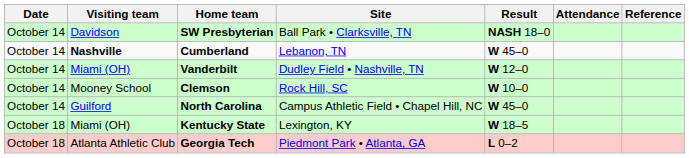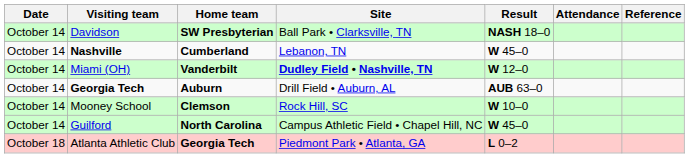Vanderbilt | Site: normal -> bold
+ row: October 14 | Georgia Tech | Auburn | Drill Field • Auburn, AL | AUB 63–0
- row: October 18 | Miami (OH) | Kentucky State | Lexington, KY | W 18–5
